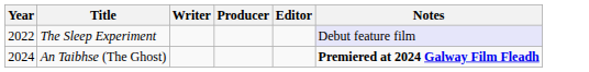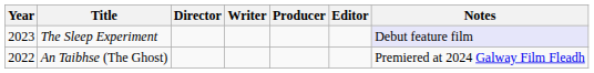+ column: Director
The Sleep Experiment | Year: 2022 -> 2023
An Taibhse (The Ghost) | Year: 2024 -> 2022
An Taibhse (The Ghost) | Notes: bold -> normal
